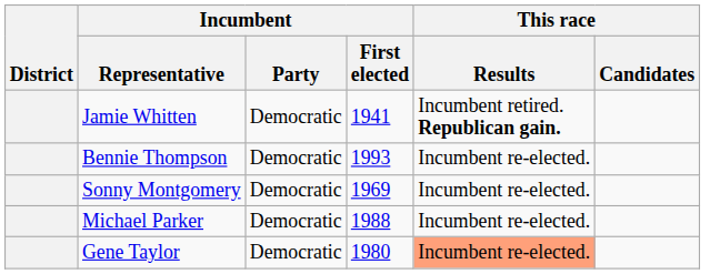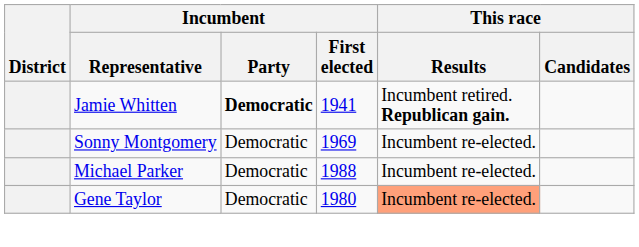Jamie Whitten | Incumbent / Party: normal -> bold
- row: Bennie Thompson | Democratic | 1993 | Incumbent re-elected.
